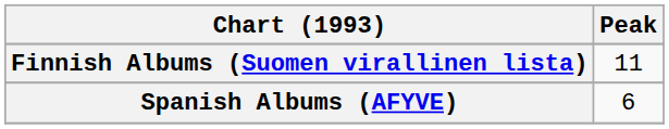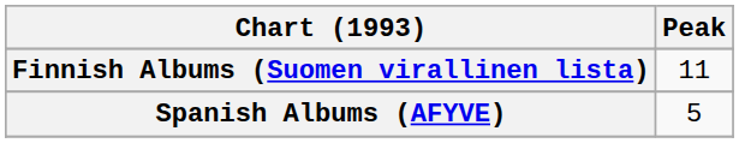Spanish Albums (AFYVE) | Peak: 6 -> 5
